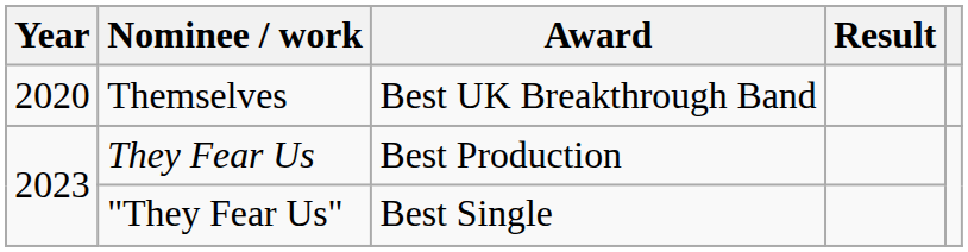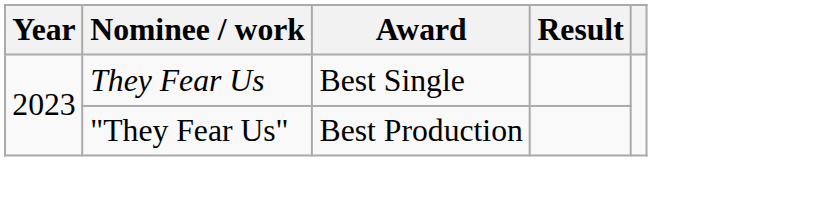- row: 2020 | Themselves | Best UK Breakthrough Band
They Fear Us | Award: Best Production -> Best Single
"They Fear Us" | Award: Best Single -> Best Production
